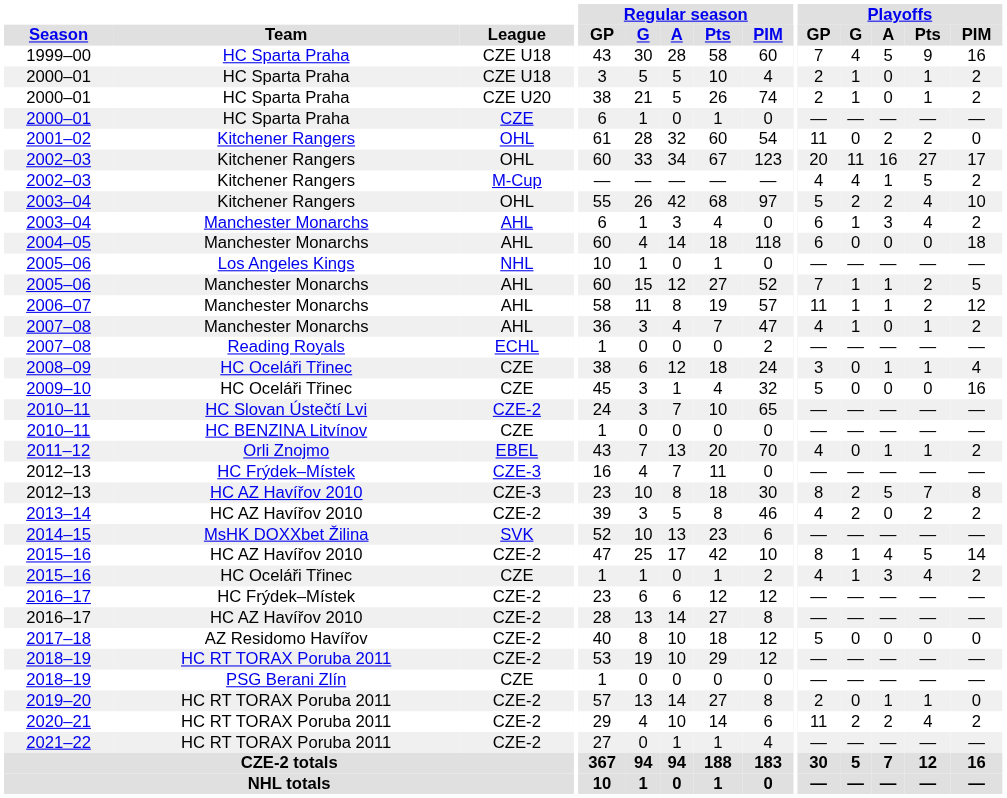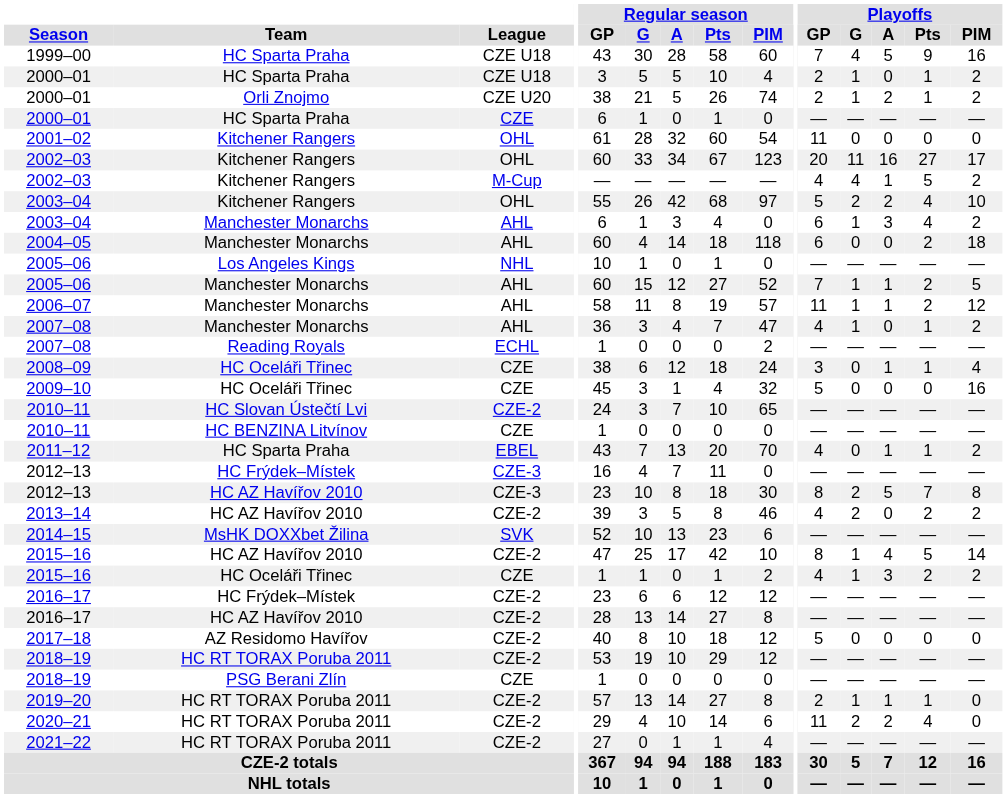2000–01 / CZE U20 | Team: HC Sparta Praha -> Orli Znojmo
2000–01 / CZE U20 | Playoffs / A: 0 -> 2
2001–02 | Playoffs / A: 2 -> 0
2001–02 | Playoffs / Pts: 2 -> 0
2004–05 | Playoffs / Pts: 0 -> 2
2011–12 | Team: Orli Znojmo -> HC Sparta Praha
2015–16 / CZE | Playoffs / Pts: 4 -> 2
2019–20 | Playoffs / G: 0 -> 1
2020–21 | Playoffs / PIM: 2 -> 0
